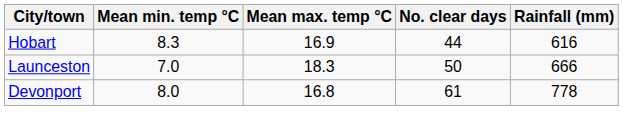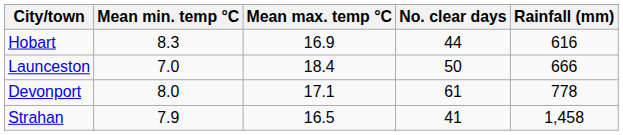Launceston | Mean max. temp °C: 18.3 -> 18.4
Devonport | Mean max. temp °C: 16.8 -> 17.1
+ row: Strahan | 7.9 | 16.5 | 41 | 1,458
